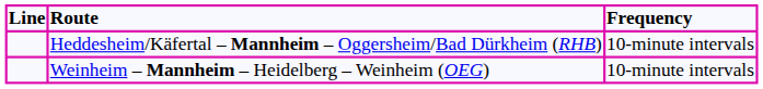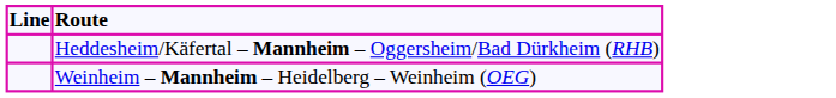- column: Frequency | 10-minute intervals | 10-minute intervals
